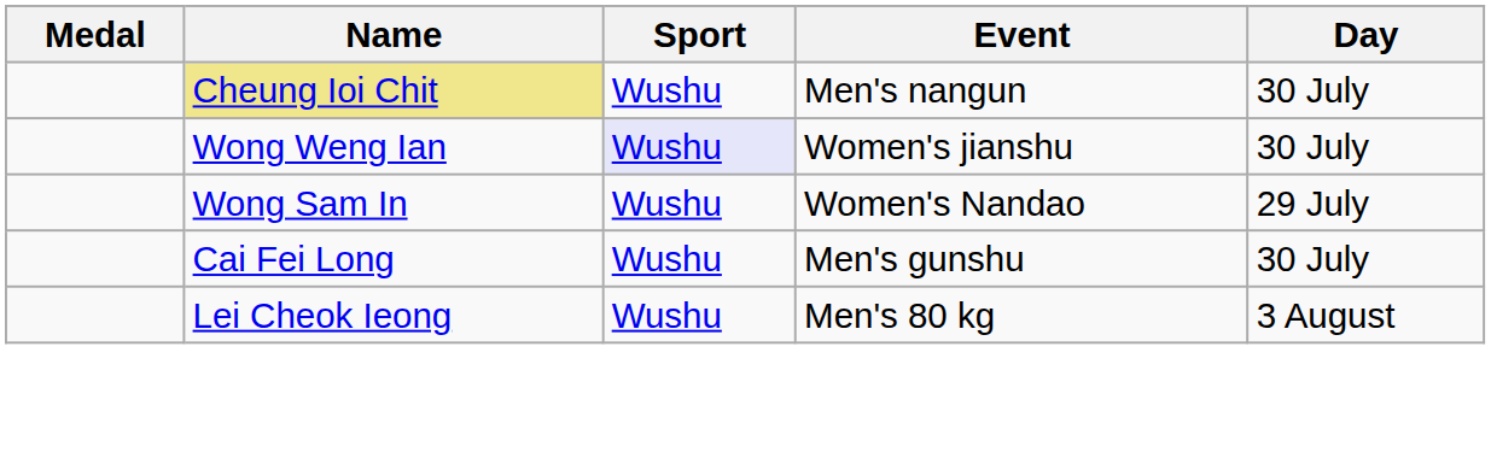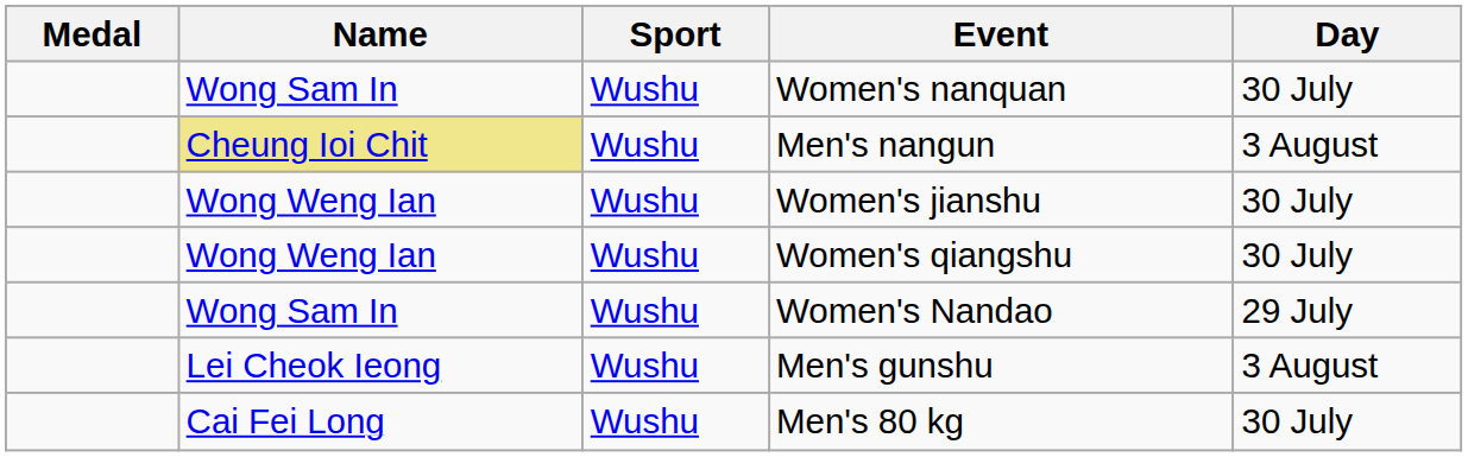+ row: Wong Sam In | Wushu | Women's nanquan | 30 July
Men's nangun | Day: 30 July -> 3 August
Women's jianshu | Sport: lavender background -> no background
+ row: Wong Weng Ian | Wushu | Women's qiangshu | 30 July
Men's gunshu | Name: Cai Fei Long -> Lei Cheok Ieong
Men's gunshu | Day: 30 July -> 3 August
Men's 80 kg | Name: Lei Cheok Ieong -> Cai Fei Long
Men's 80 kg | Day: 3 August -> 30 July
